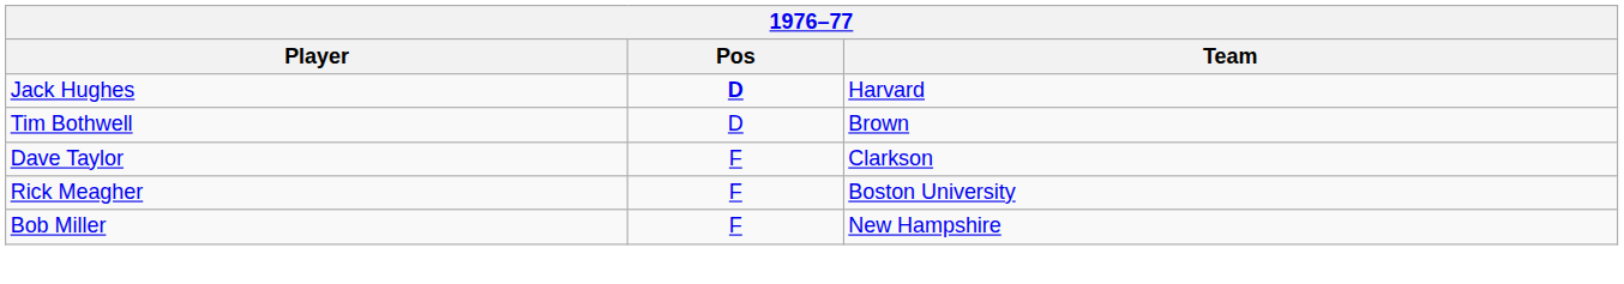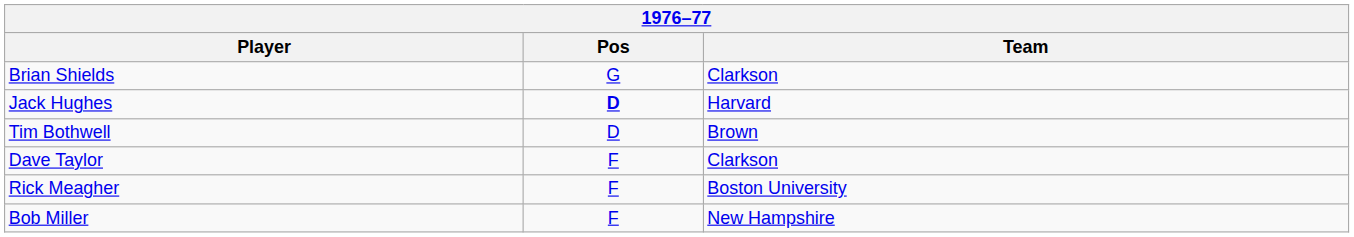+ row: Brian Shields | G | Clarkson
